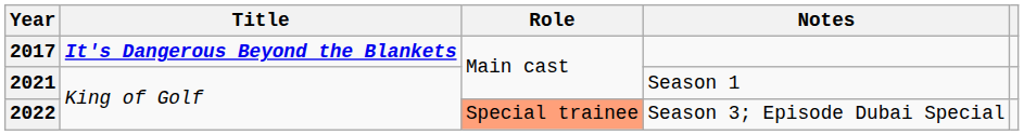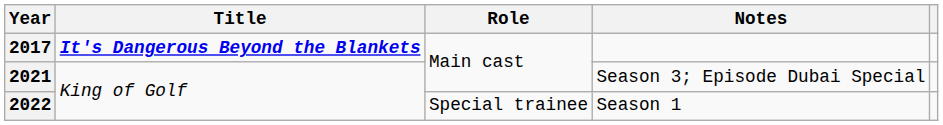2021 | Notes: Season 1 -> Season 3; Episode Dubai Special
2022 | Role: lightsalmon background -> no background
2022 | Notes: Season 3; Episode Dubai Special -> Season 1
